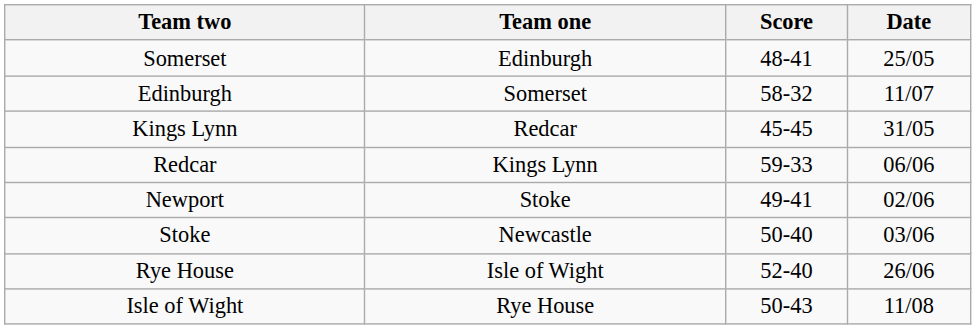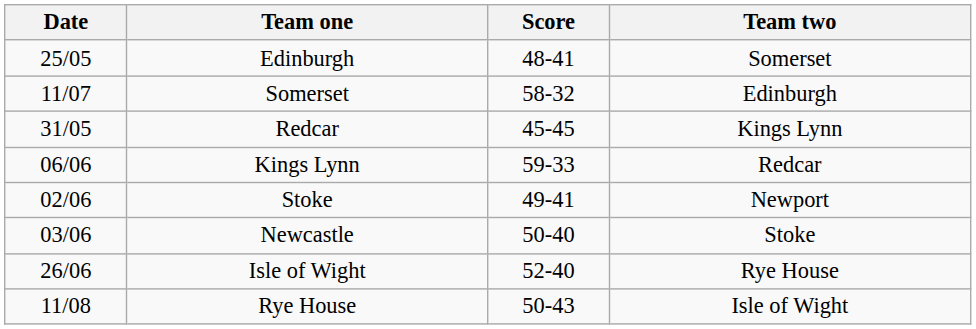columns swapped: Date <-> Team two
